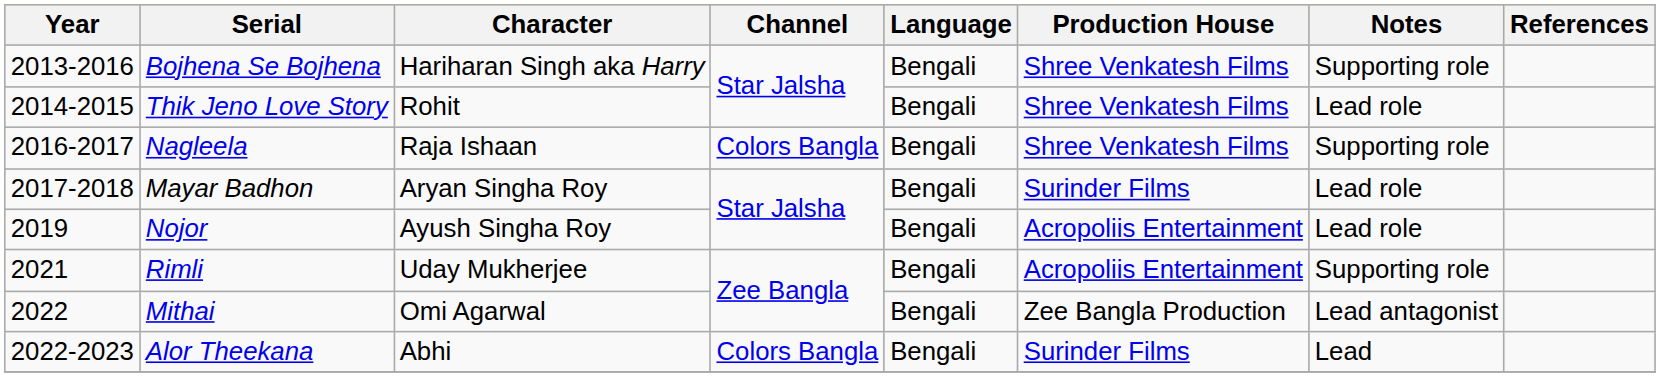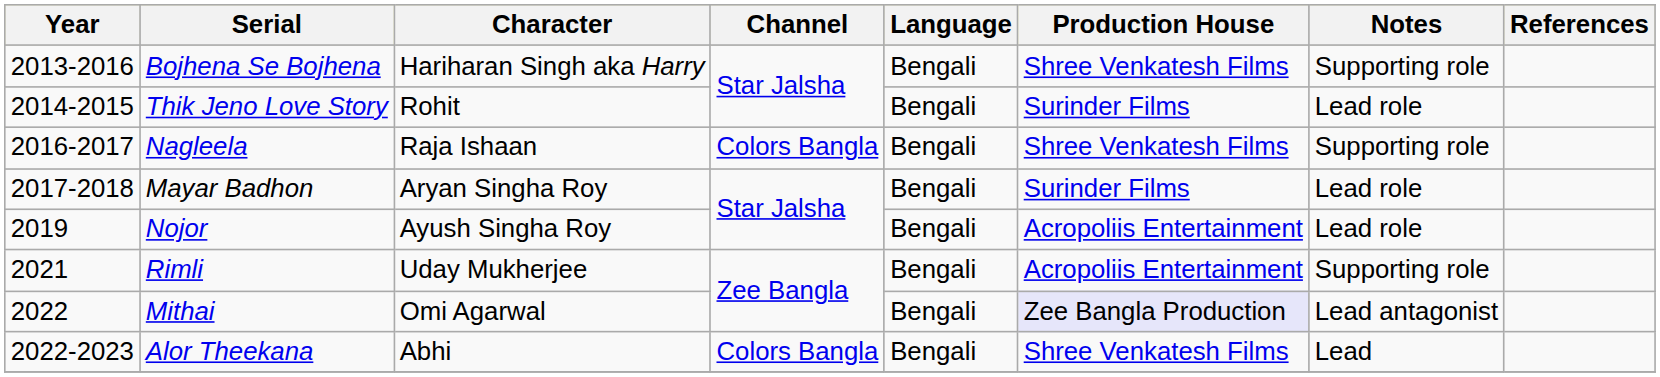Thik Jeno Love Story | Production House: Shree Venkatesh Films -> Surinder Films
Mithai | Production House: no background -> lavender background
Alor Theekana | Production House: Surinder Films -> Shree Venkatesh Films
